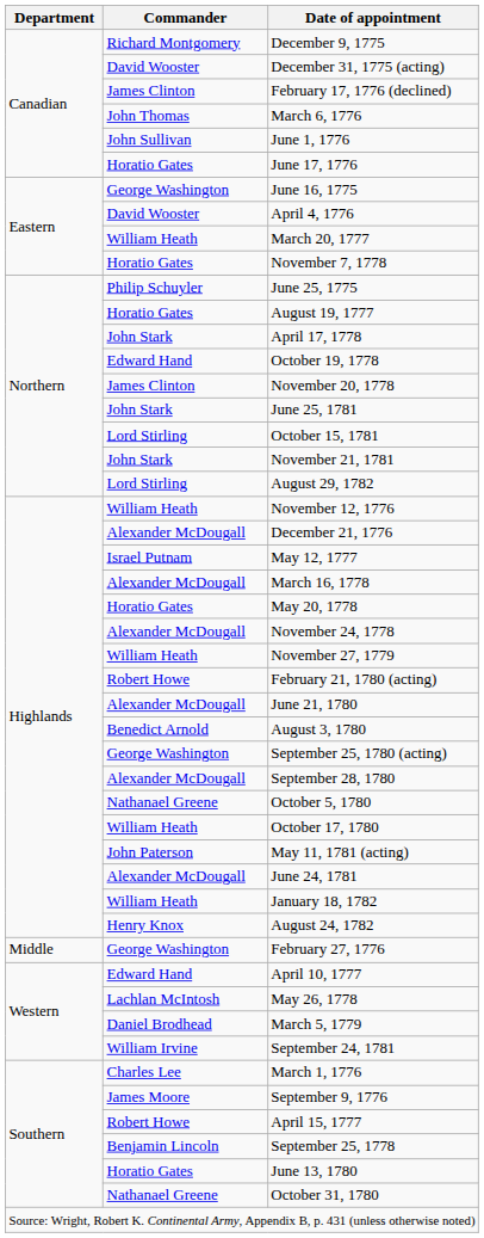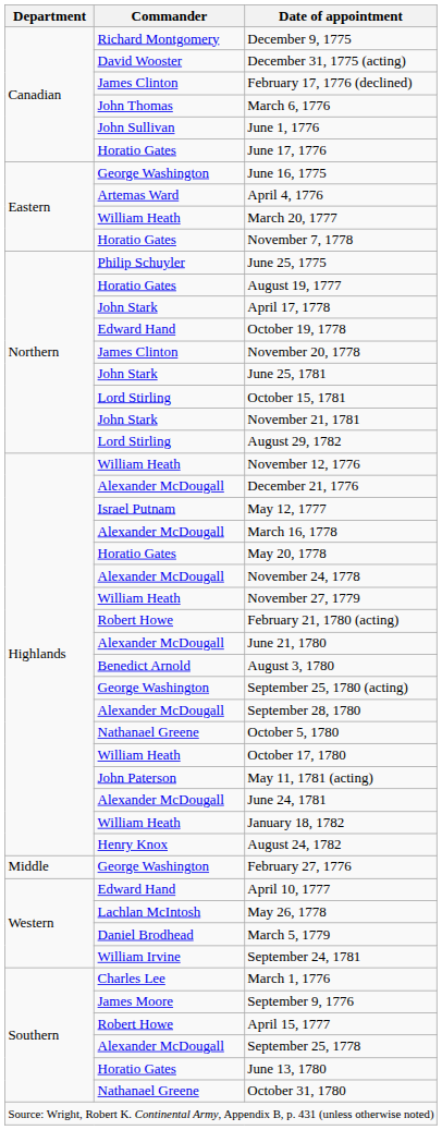April 4, 1776 | Commander: David Wooster -> Artemas Ward
September 25, 1778 | Commander: Benjamin Lincoln -> Alexander McDougall
